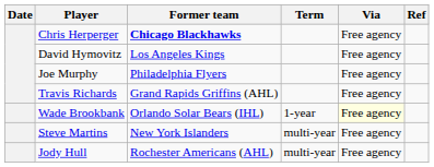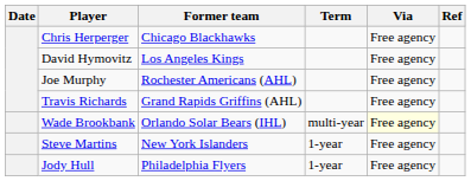Chris Herperger | Former team: bold -> normal
Joe Murphy | Former team: Philadelphia Flyers -> Rochester Americans (AHL)
Wade Brookbank | Term: 1-year -> multi-year
Steve Martins | Term: multi-year -> 1-year
Jody Hull | Former team: Rochester Americans (AHL) -> Philadelphia Flyers
Jody Hull | Term: multi-year -> 1-year
